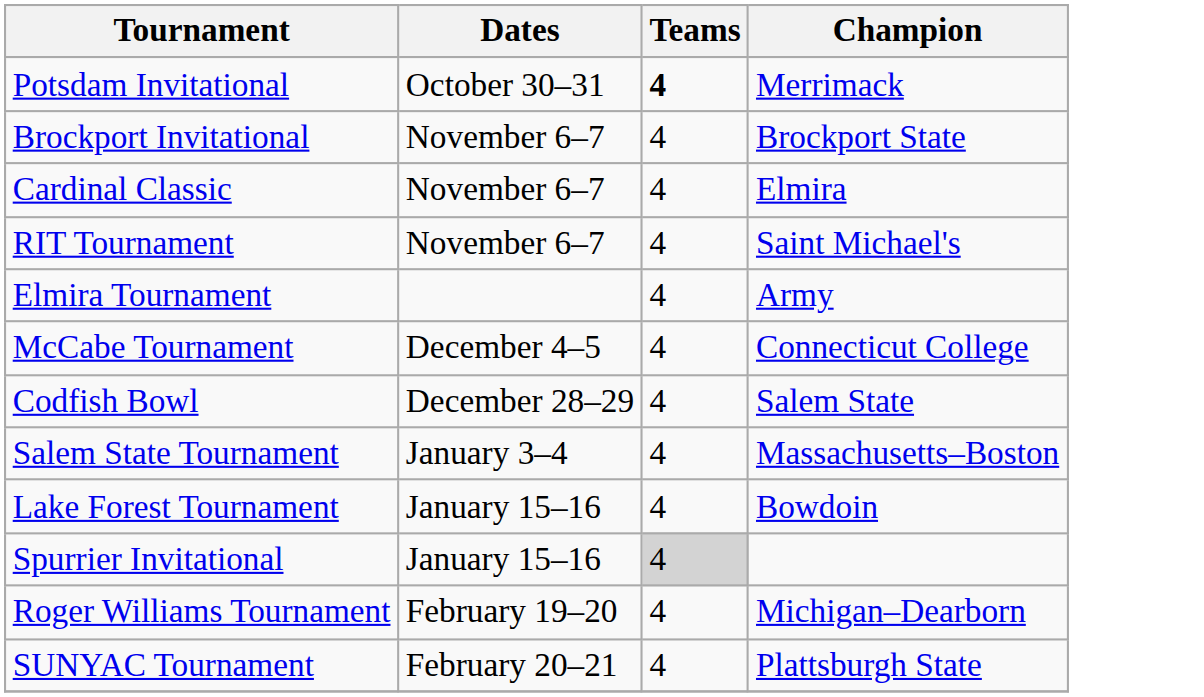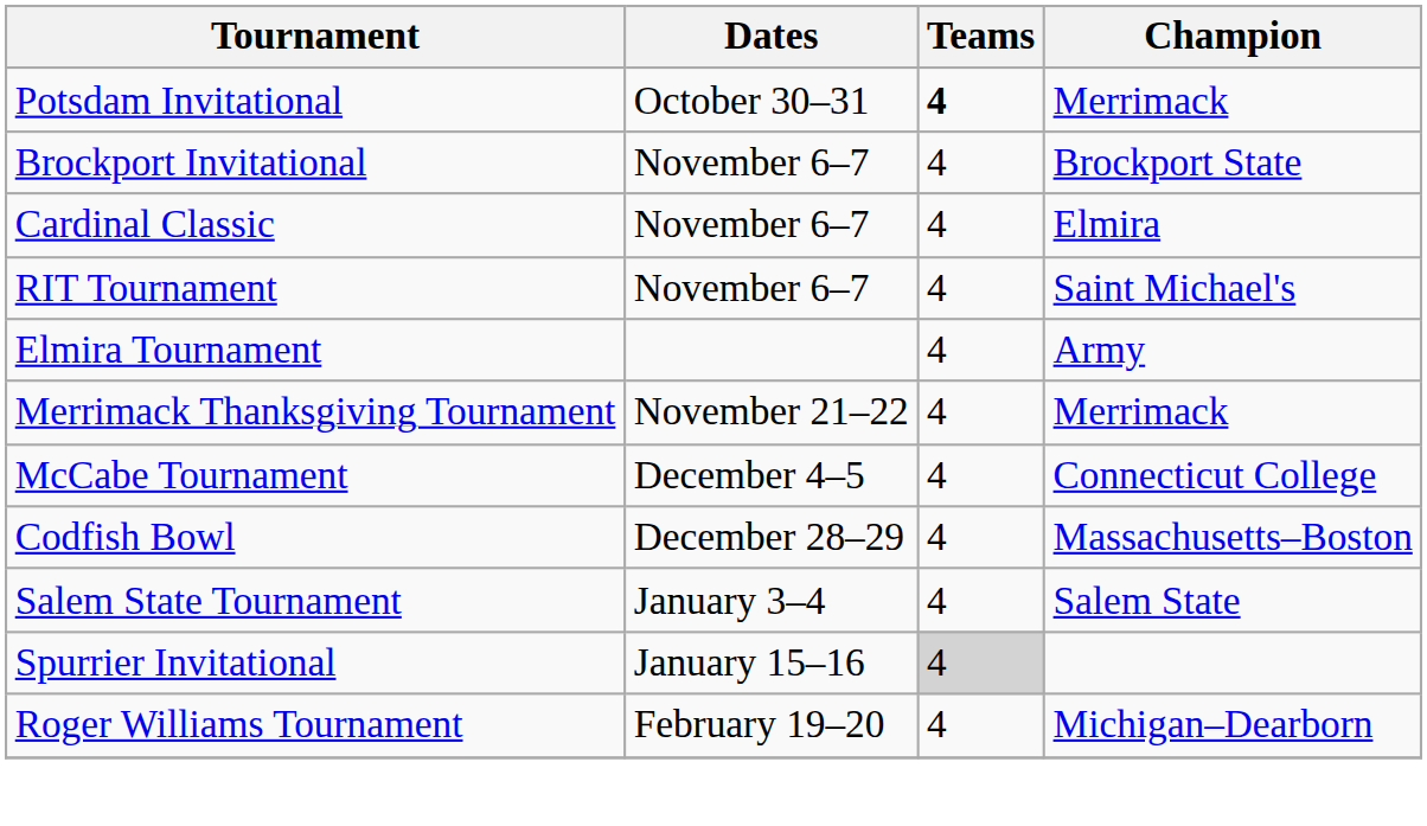+ row: Merrimack Thanksgiving Tournament | November 21–22 | 4 | Merrimack
Codfish Bowl | Champion: Salem State -> Massachusetts–Boston
Salem State Tournament | Champion: Massachusetts–Boston -> Salem State
- row: Lake Forest Tournament | January 15–16 | 4 | Bowdoin
- row: SUNYAC Tournament | February 20–21 | 4 | Plattsburgh State
